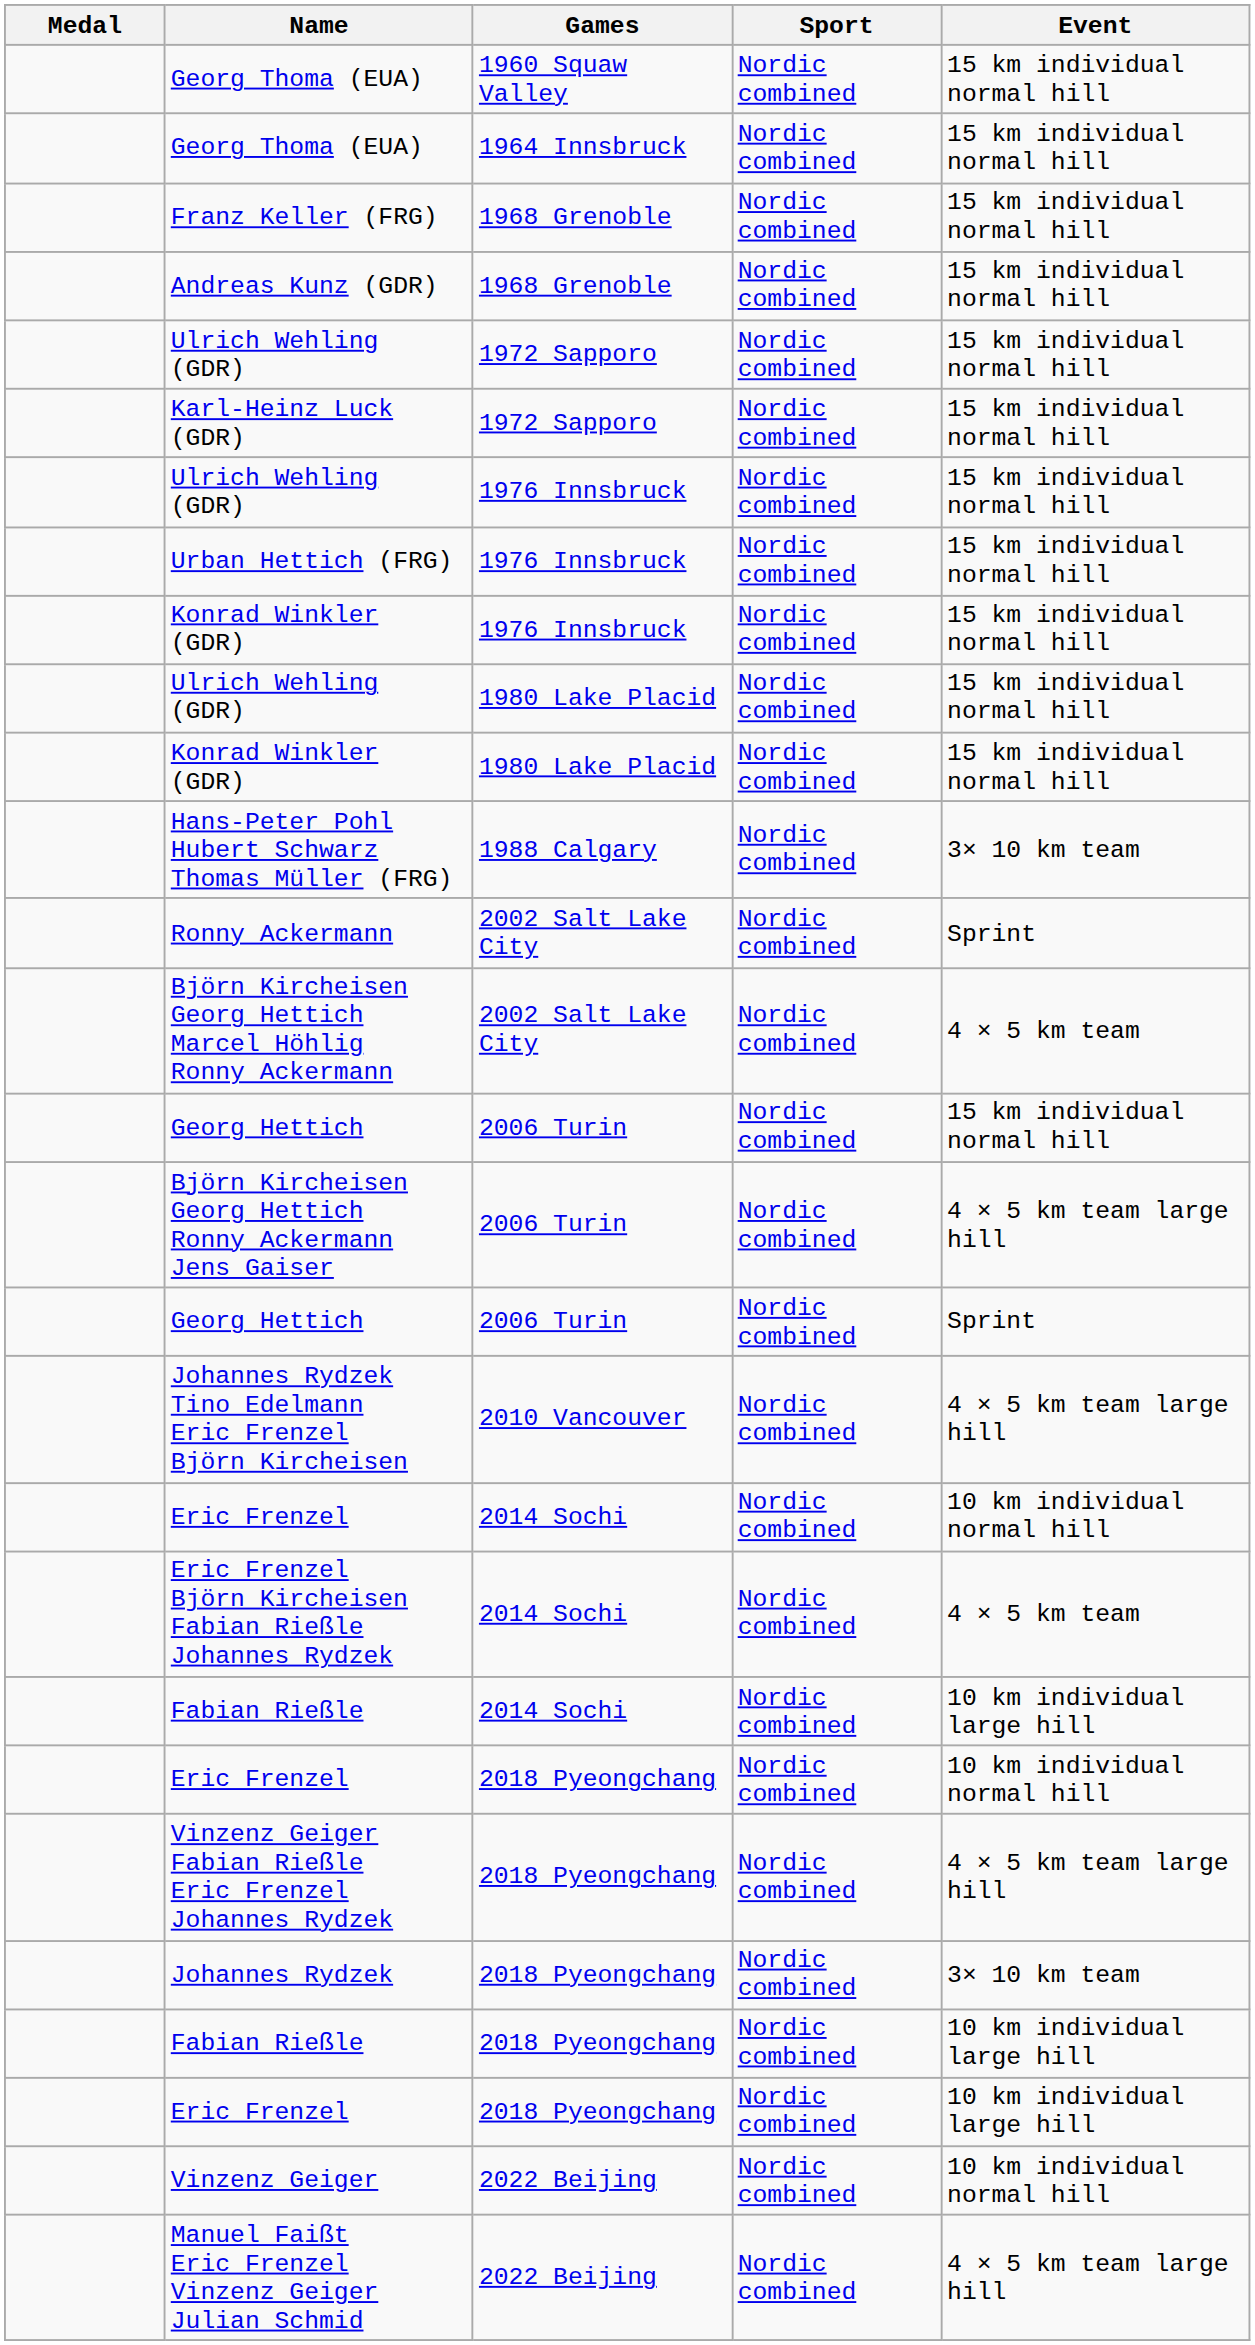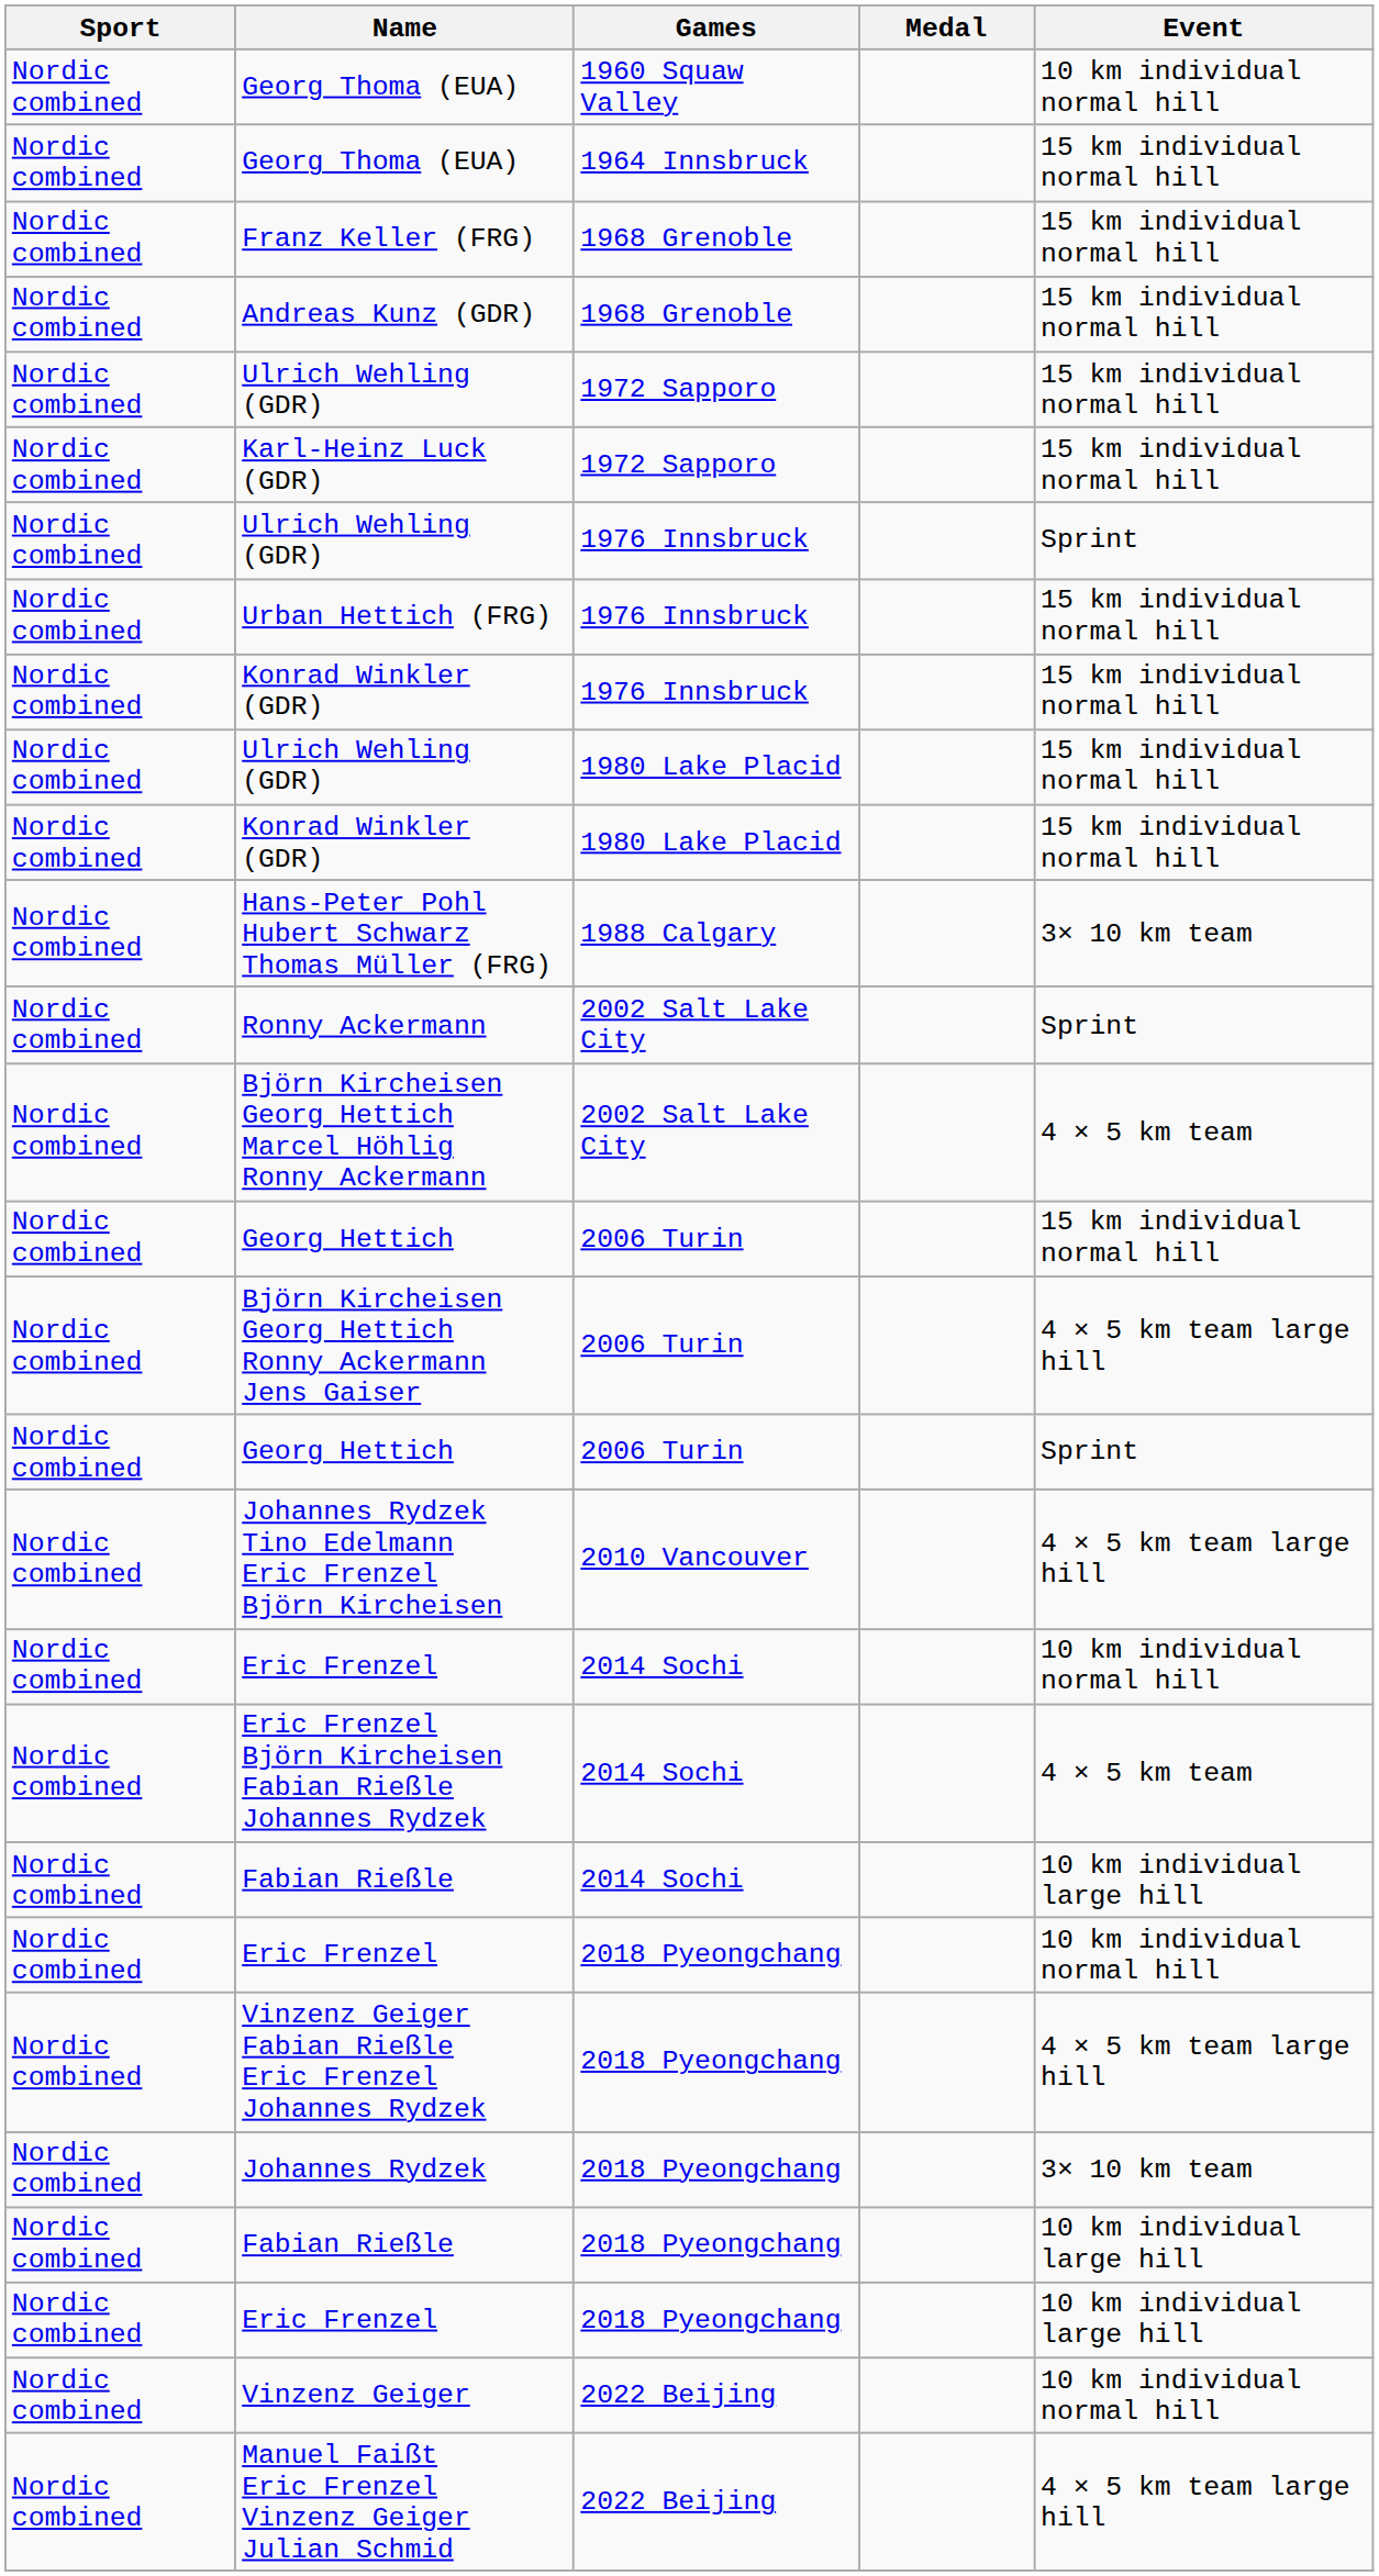columns swapped: Medal <-> Sport
Georg Thoma (EUA) / 1960 Squaw Valley | Event: 15 km individual normal hill -> 10 km individual normal hill
Ulrich Wehling (GDR) / 1976 Innsbruck | Event: 15 km individual normal hill -> Sprint
